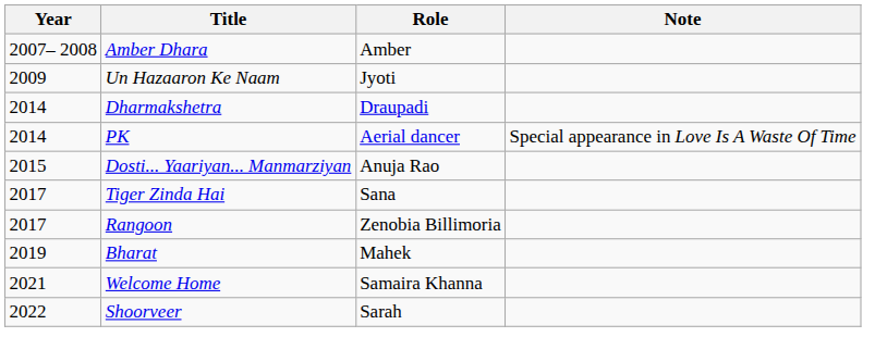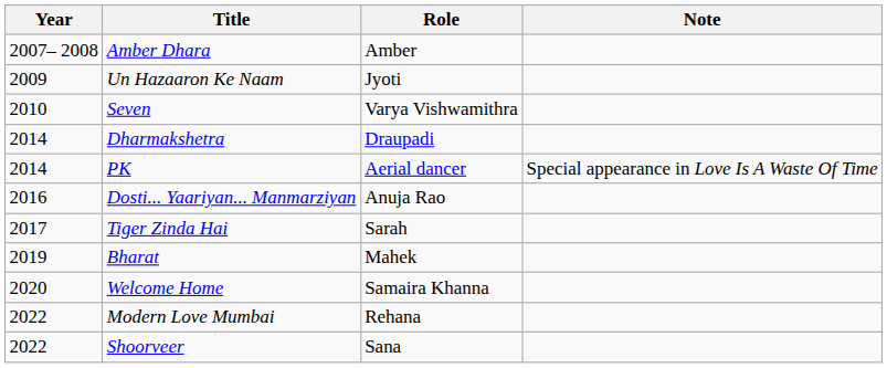+ row: 2010 | Seven | Varya Vishwamithra
Dosti... Yaariyan... Manmarziyan | Year: 2015 -> 2016
Tiger Zinda Hai | Role: Sana -> Sarah
- row: 2017 | Rangoon | Zenobia Billimoria
Welcome Home | Year: 2021 -> 2020
+ row: 2022 | Modern Love Mumbai | Rehana
Shoorveer | Role: Sarah -> Sana
